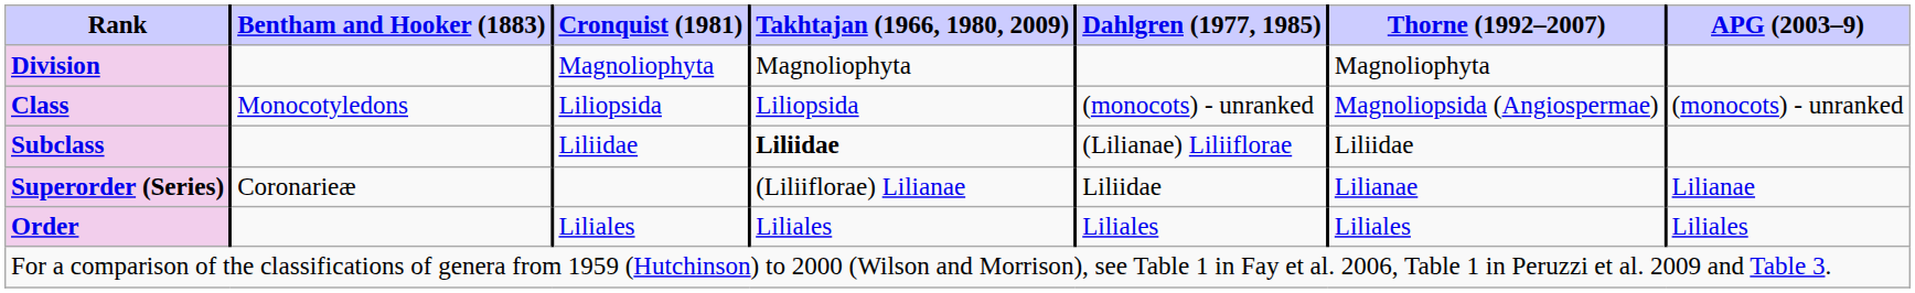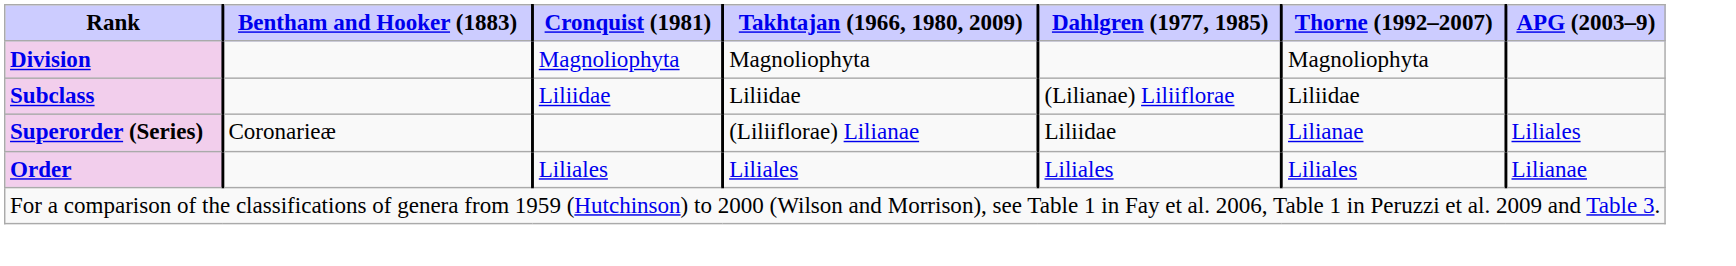- row: Class | Monocotyledons | Liliopsida | Liliopsida | (monocots) - unranked | Magnoliopsida (Angiospermae) | (monocots) - unranked
Subclass | Takhtajan (1966, 1980, 2009): bold -> normal
Superorder (Series) | APG (2003–9): Lilianae -> Liliales
Order | APG (2003–9): Liliales -> Lilianae
